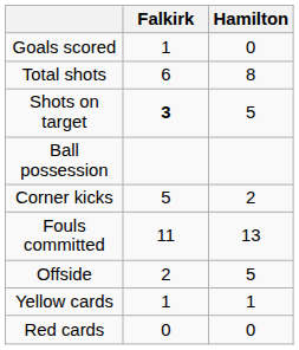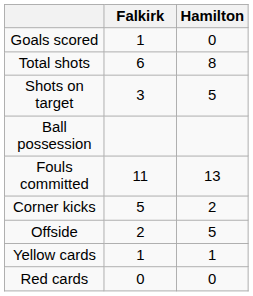Shots on target | Falkirk: bold -> normal
rows swapped: Corner kicks <-> Fouls committed
